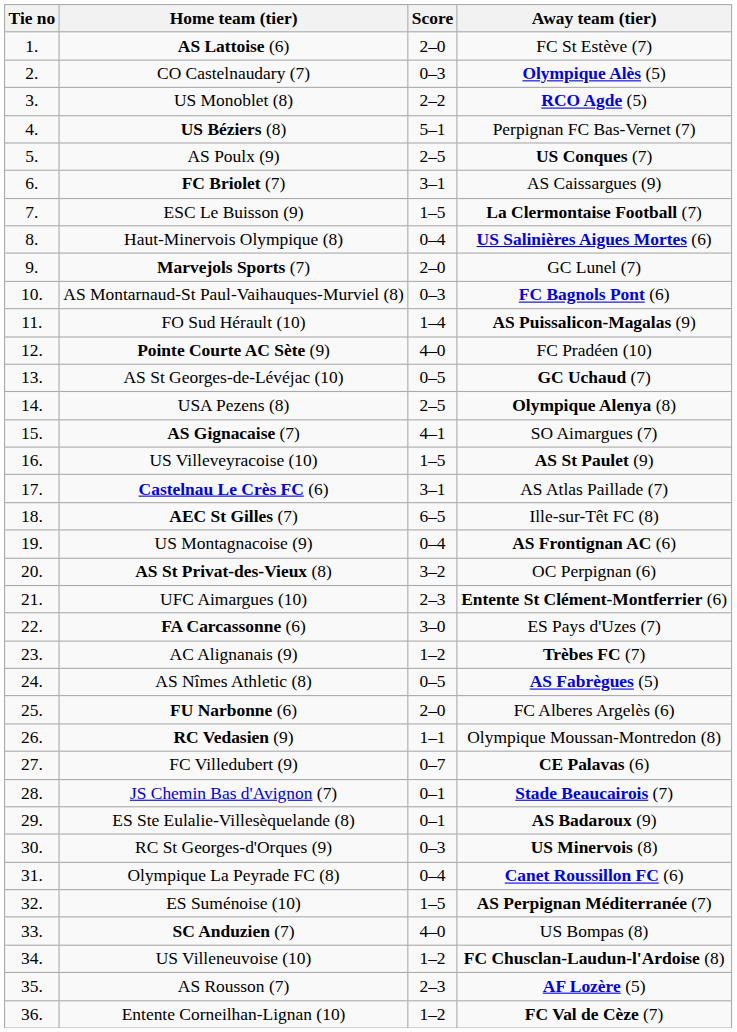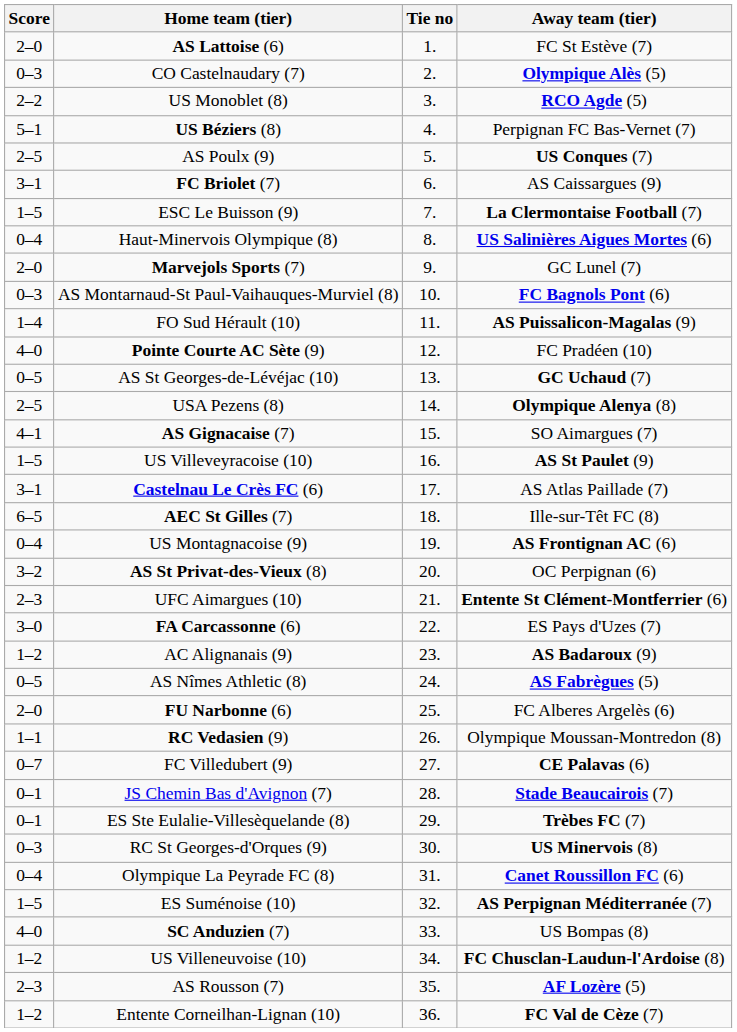columns swapped: Tie no <-> Score
AC Alignanais (9) | Away team (tier): Trèbes FC (7) -> AS Badaroux (9)
ES Ste Eulalie-Villesèquelande (8) | Away team (tier): AS Badaroux (9) -> Trèbes FC (7)
